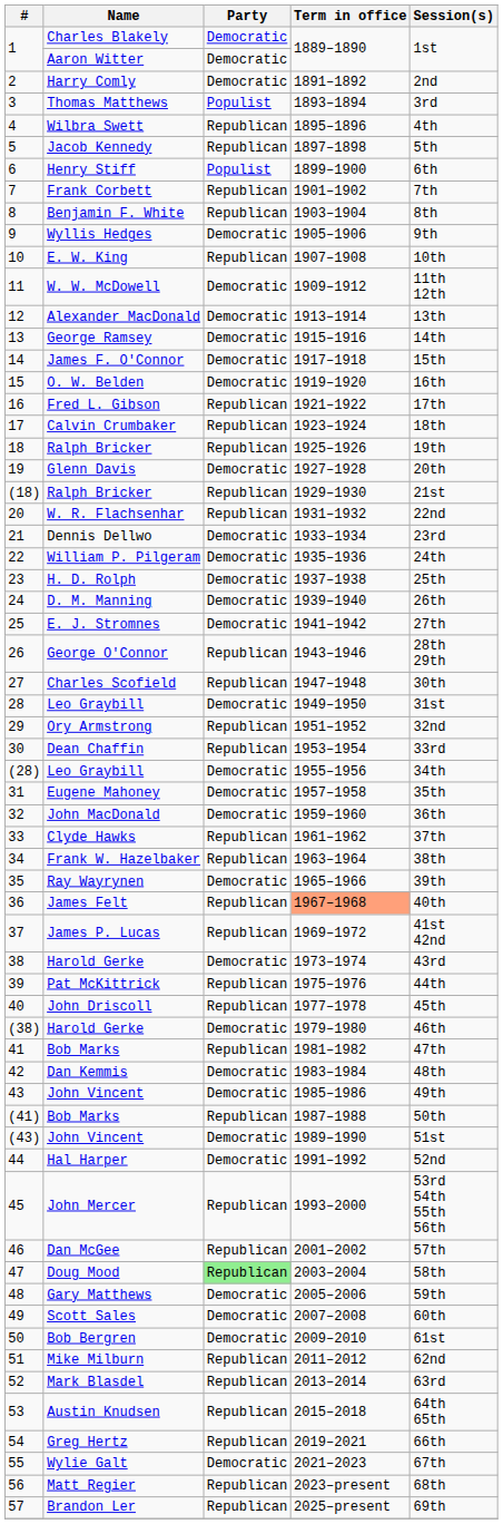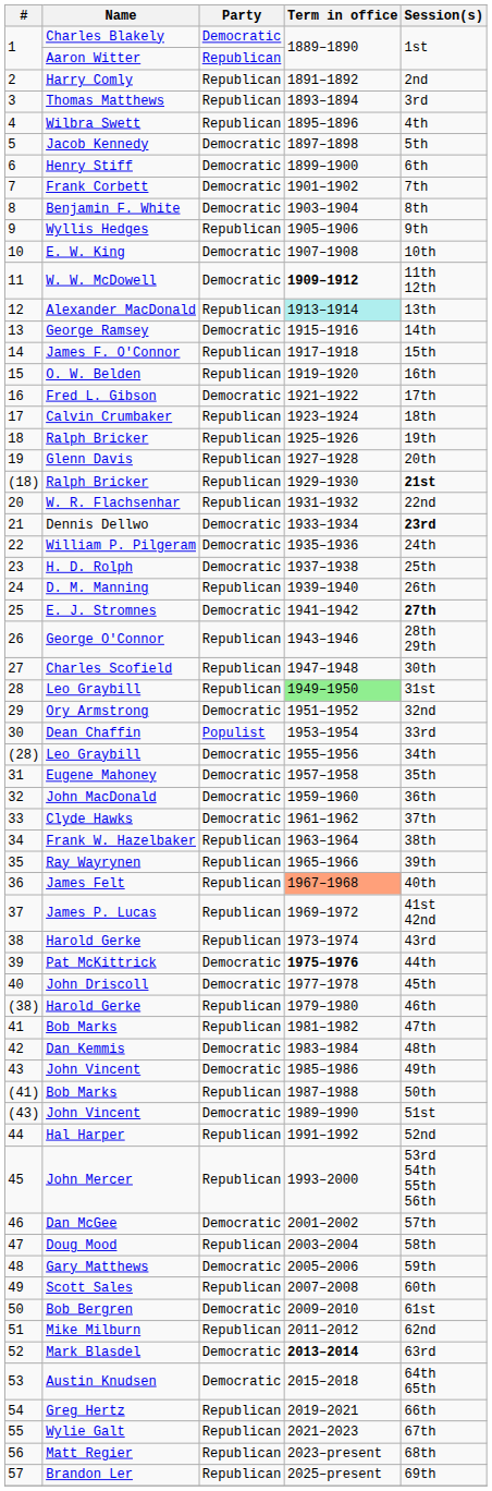Aaron Witter | Party: Democratic -> Republican
Harry Comly | Party: Democratic -> Republican
Thomas Matthews | Party: Populist -> Republican
Jacob Kennedy | Party: Republican -> Democratic
Henry Stiff | Party: Populist -> Democratic
Frank Corbett | Party: Republican -> Democratic
Benjamin F. White | Party: Republican -> Democratic
Wyllis Hedges | Party: Democratic -> Republican
E. W. King | Party: Republican -> Democratic
W. W. McDowell | Term in office: normal -> bold
Alexander MacDonald | Party: Democratic -> Republican
Alexander MacDonald | Term in office: no background -> paleturquoise background
James F. O'Connor | Party: Democratic -> Republican
O. W. Belden | Party: Democratic -> Republican
Fred L. Gibson | Party: Republican -> Democratic
Glenn Davis | Party: Democratic -> Republican
(18) / Ralph Bricker | Session(s): normal -> bold
Dennis Dellwo | Session(s): normal -> bold
D. M. Manning | Party: Democratic -> Republican
E. J. Stromnes | Session(s): normal -> bold
28 / Leo Graybill | Party: Democratic -> Republican
28 / Leo Graybill | Term in office: no background -> lightgreen background
Ory Armstrong | Party: Republican -> Democratic
Dean Chaffin | Party: Republican -> Populist
Clyde Hawks | Party: Republican -> Democratic
Ray Wayrynen | Party: Democratic -> Republican
38 / Harold Gerke | Party: Democratic -> Republican
Pat McKittrick | Party: Republican -> Democratic
Pat McKittrick | Term in office: normal -> bold
John Driscoll | Party: Republican -> Democratic
(38) / Harold Gerke | Party: Democratic -> Republican
Hal Harper | Party: Democratic -> Republican
Dan McGee | Party: Republican -> Democratic
Doug Mood | Party: lightgreen background -> no background
Scott Sales | Party: Democratic -> Republican
Mark Blasdel | Party: Republican -> Democratic
Mark Blasdel | Term in office: normal -> bold
Austin Knudsen | Party: Republican -> Democratic
Wylie Galt | Party: Democratic -> Republican
